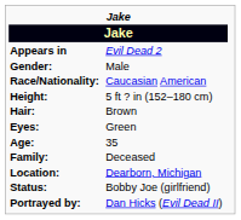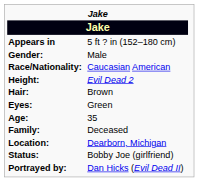Appears in | column 2: Evil Dead 2 -> 5 ft ? in (152–180 cm)
Height: | column 2: 5 ft ? in (152–180 cm) -> Evil Dead 2
